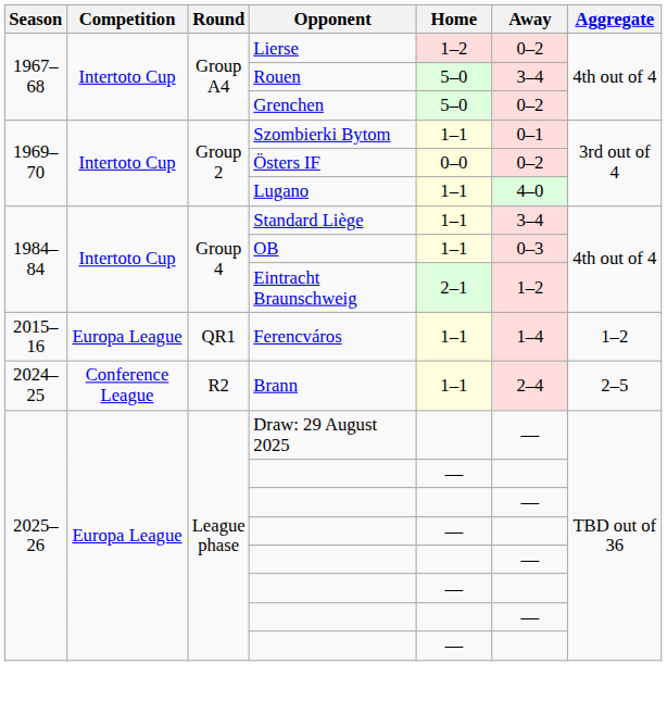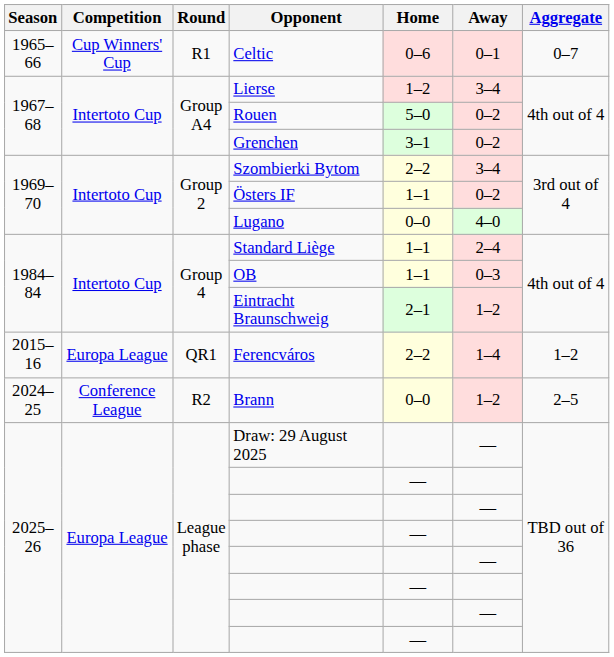+ row: 1965–66 | Cup Winners' Cup | R1 | Celtic | 0–6 | 0–1 | 0–7
Lierse | Away: 0–2 -> 3–4
Rouen | Away: 3–4 -> 0–2
Grenchen | Home: 5–0 -> 3–1
Szombierki Bytom | Home: 1–1 -> 2–2
Szombierki Bytom | Away: 0–1 -> 3–4
Östers IF | Home: 0–0 -> 1–1
Lugano | Home: 1–1 -> 0–0
Standard Liège | Away: 3–4 -> 2–4
Ferencváros | Home: 1–1 -> 2–2
Brann | Home: 1–1 -> 0–0
Brann | Away: 2–4 -> 1–2
